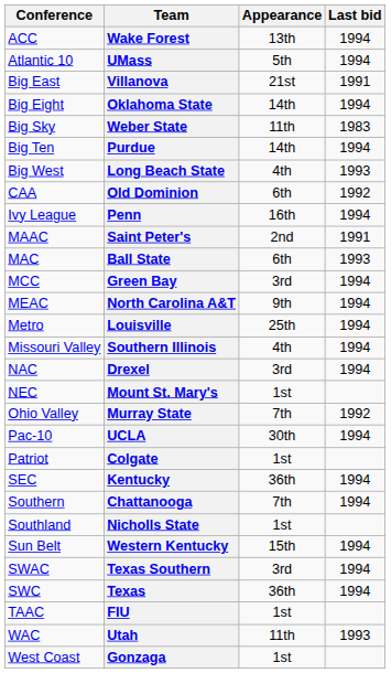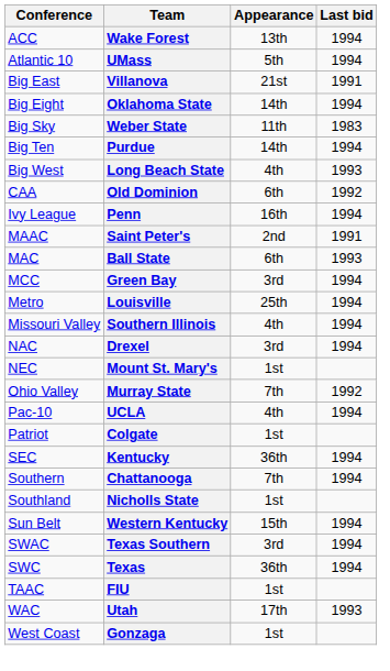- row: MEAC | North Carolina A&T | 9th | 1994
UCLA | Appearance: 30th -> 4th
Utah | Appearance: 11th -> 17th
